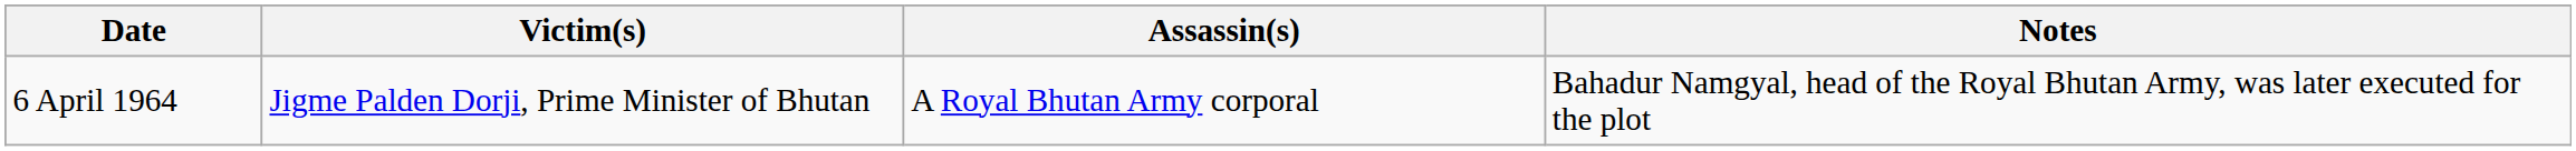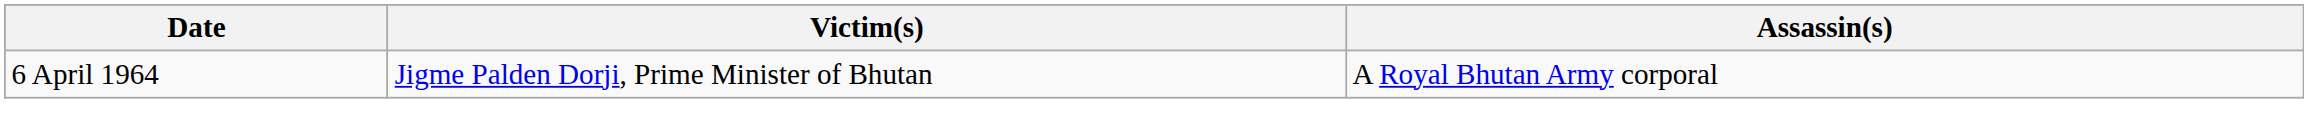- column: Notes | Bahadur Namgyal, head of the Royal Bhutan Army, was later executed for the plot
